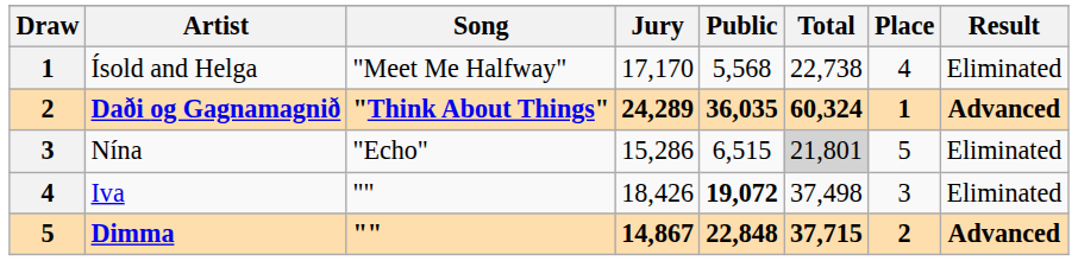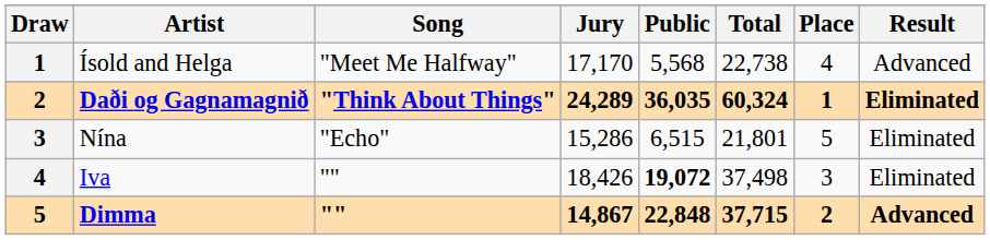Ísold and Helga | Result: Eliminated -> Advanced
Daði og Gagnamagnið | Result: Advanced -> Eliminated
Nína | Total: lightgrey background -> no background
